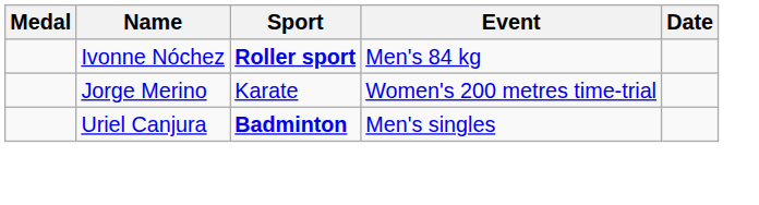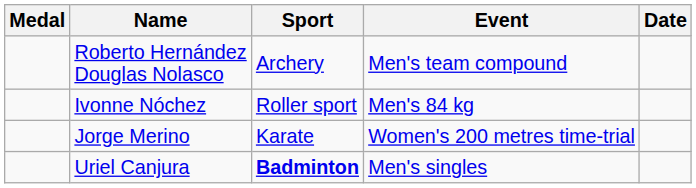+ row: Roberto Hernández Douglas Nolasco | Archery | Men's team compound
Ivonne Nóchez | Sport: bold -> normal
